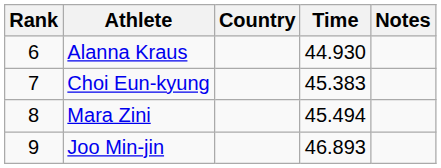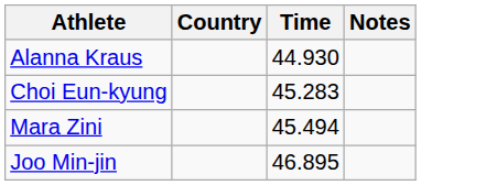- column: Rank | 6 | 7 | 8 | 9
Choi Eun-kyung | Time: 45.383 -> 45.283
Joo Min-jin | Time: 46.893 -> 46.895
